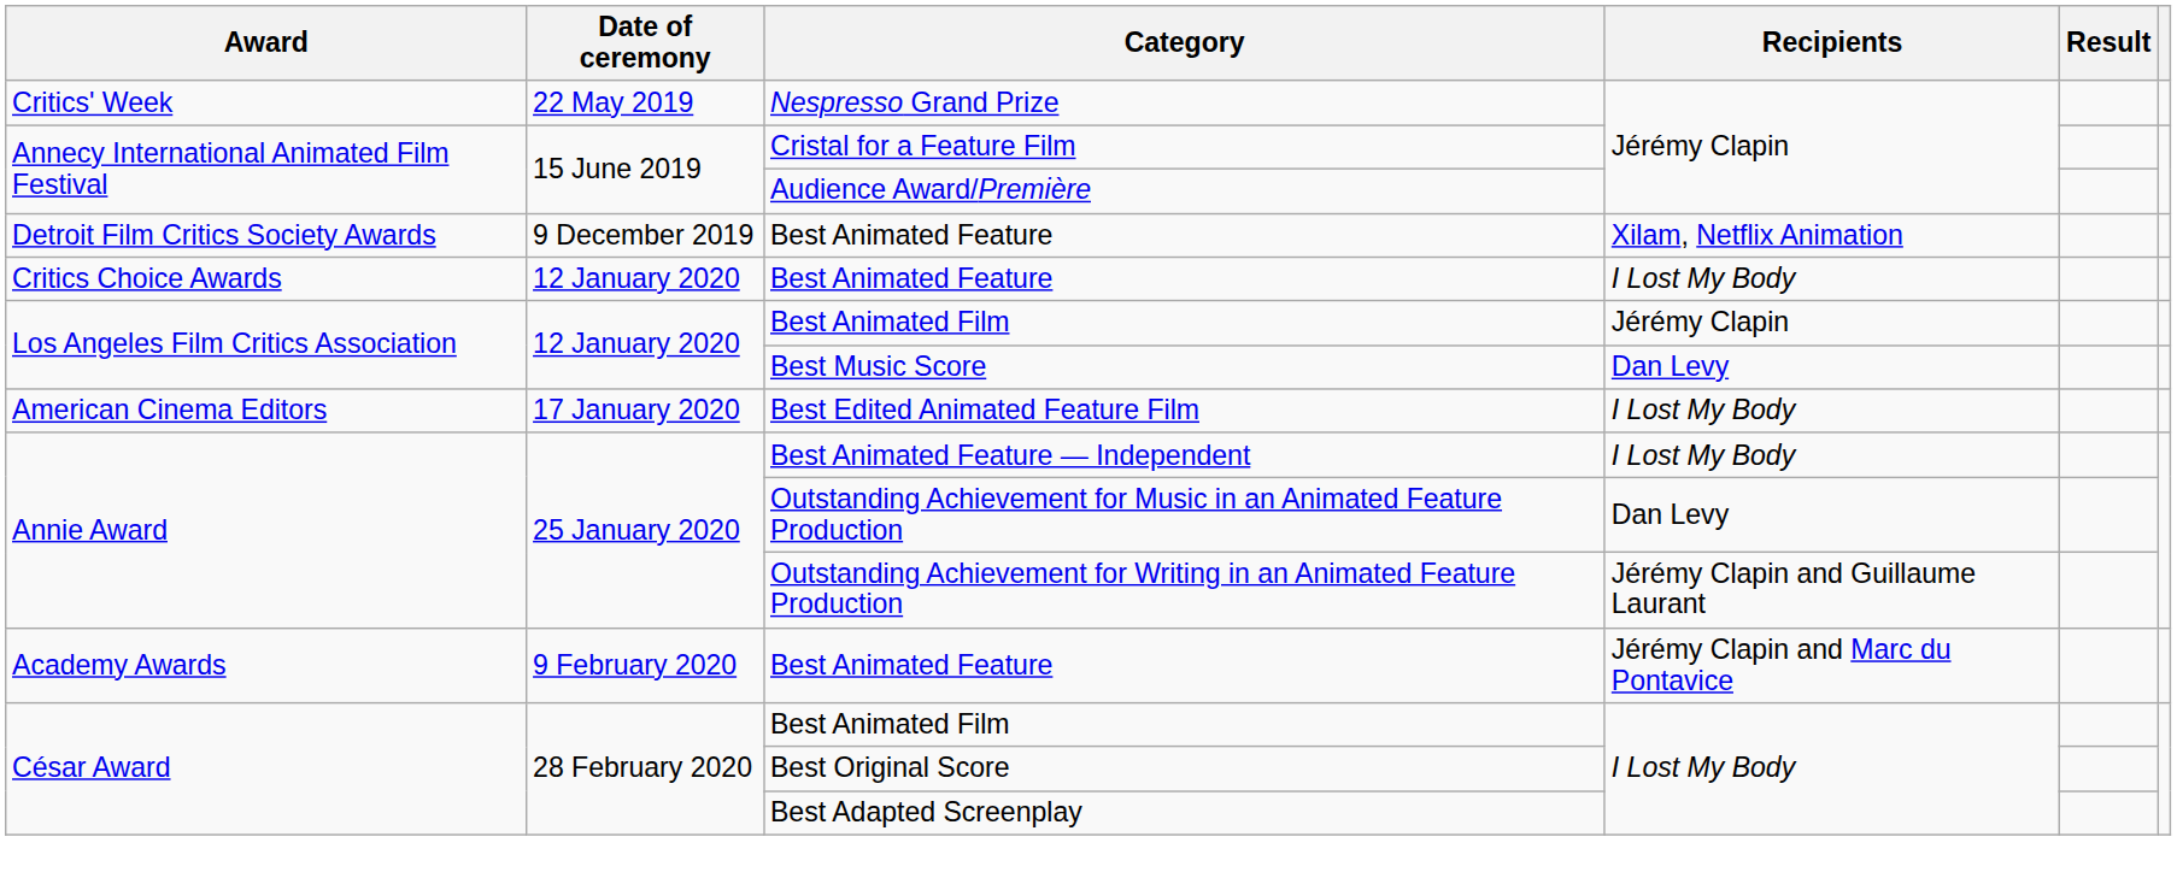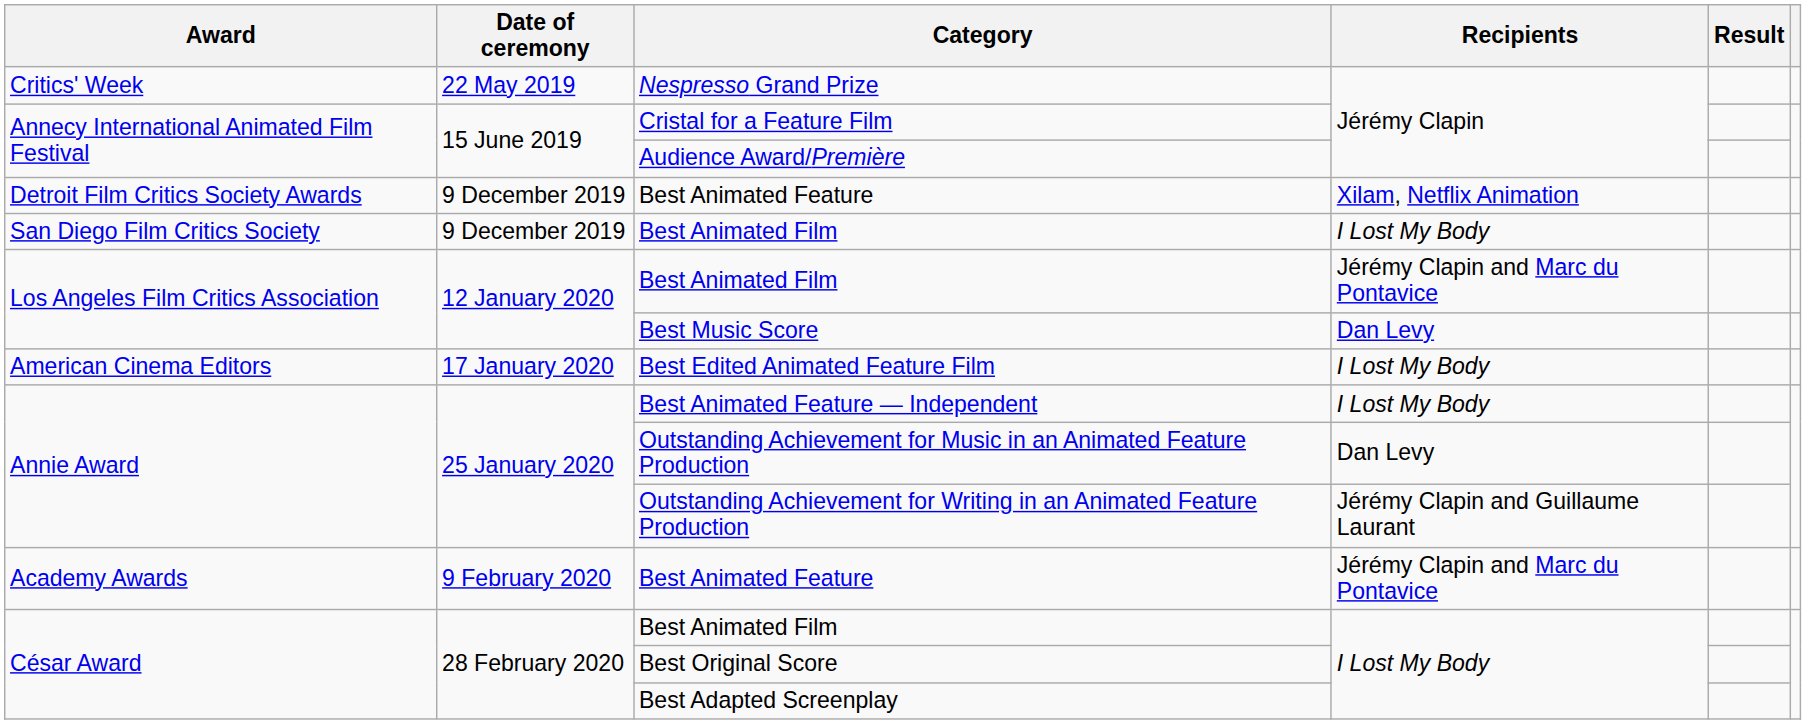+ row: San Diego Film Critics Society | 9 December 2019 | Best Animated Film | I Lost My Body
- row: Critics Choice Awards | 12 January 2020 | Best Animated Feature | I Lost My Body
Los Angeles Film Critics Association / Best Animated Film | Recipients: Jérémy Clapin -> Jérémy Clapin and Marc du Pontavice
